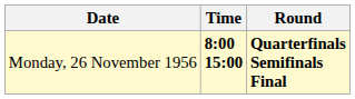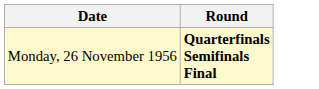- column: Time | 8:00 15:00
